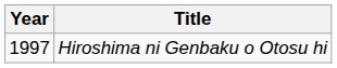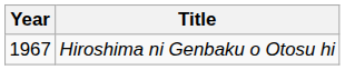Hiroshima ni Genbaku o Otosu hi | Year: 1997 -> 1967
